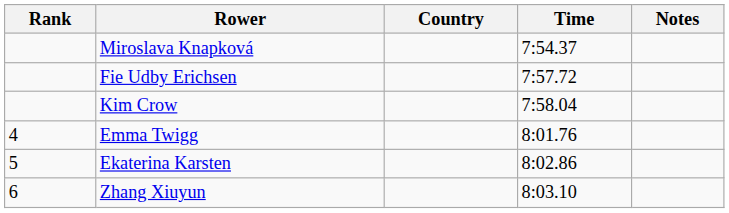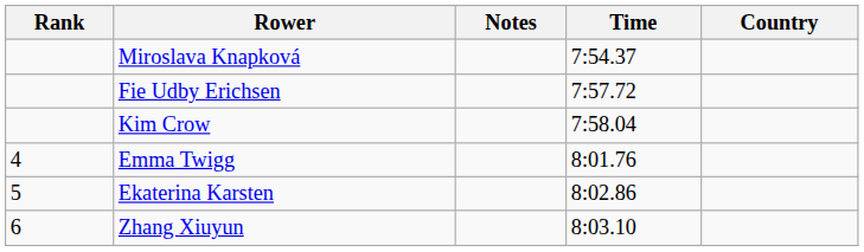columns swapped: Country <-> Notes
